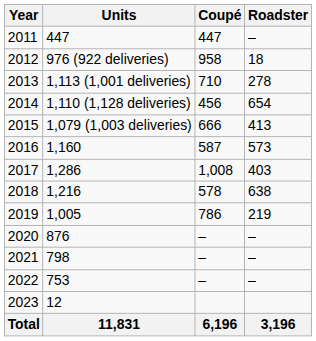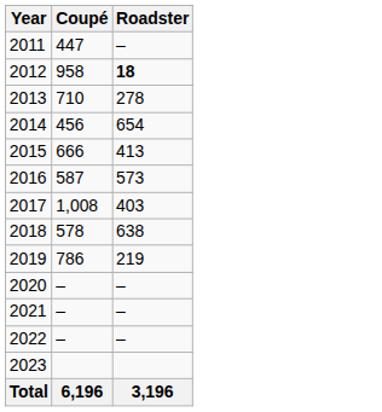- column: Units | 447 | 976 (922 deliveries) | 1,113 (1,001 deliveries) | 1,110 (1,128 deliveries) | 1,079 (1,003 deliveries) | 1,160 | 1,286 | 1,216 | 1,005 | 876 | 798 | 753 | 12 | 11,831
2012 | Roadster: normal -> bold
